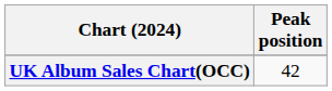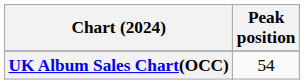UK Album Sales Chart(OCC) | Peak position: 42 -> 54
